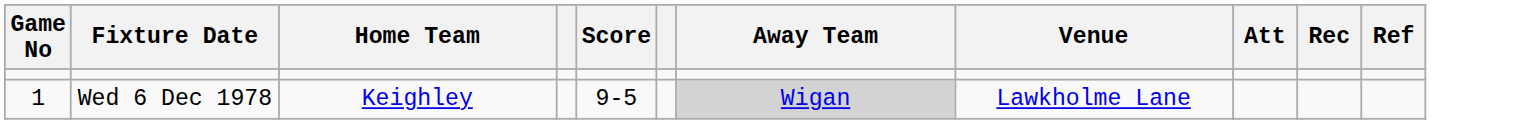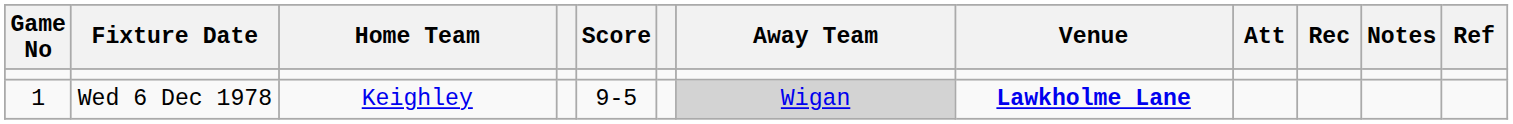+ column: Notes
Wed 6 Dec 1978 | Venue: normal -> bold
